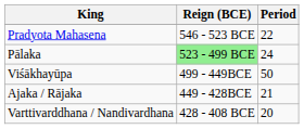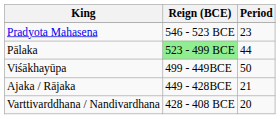Pradyota Mahasena | Period: 22 -> 23
Pālaka | Period: 24 -> 44
